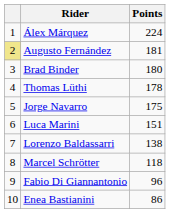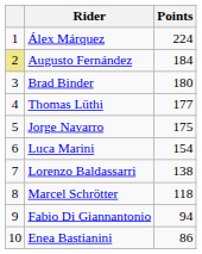Augusto Fernández | Points: 181 -> 184
Thomas Lüthi | Points: 178 -> 177
Luca Marini | Points: 151 -> 154
Fabio Di Giannantonio | Points: 96 -> 94
